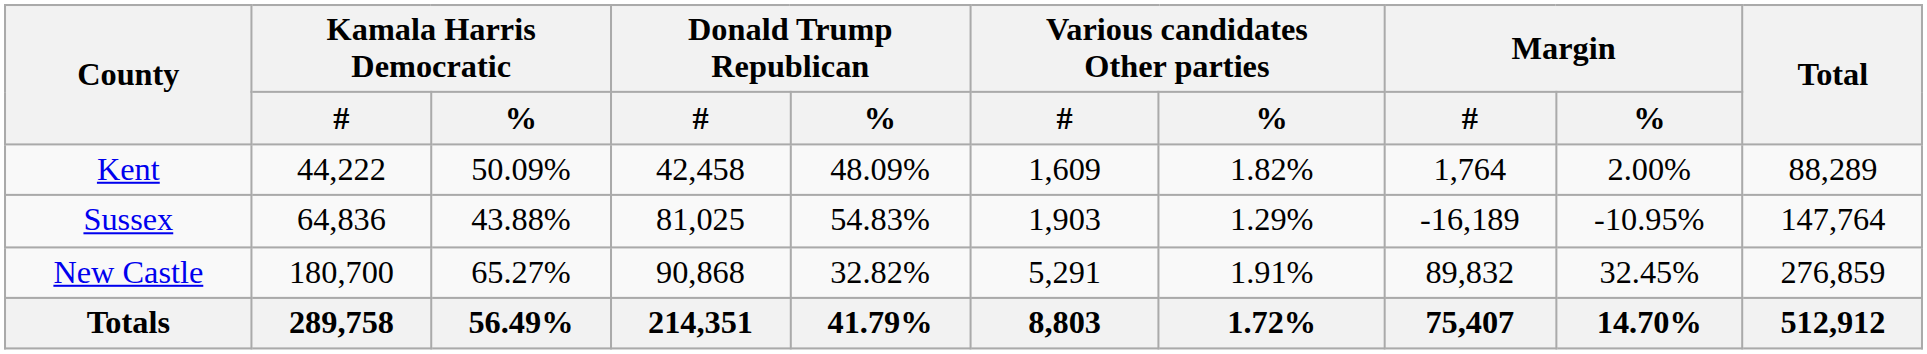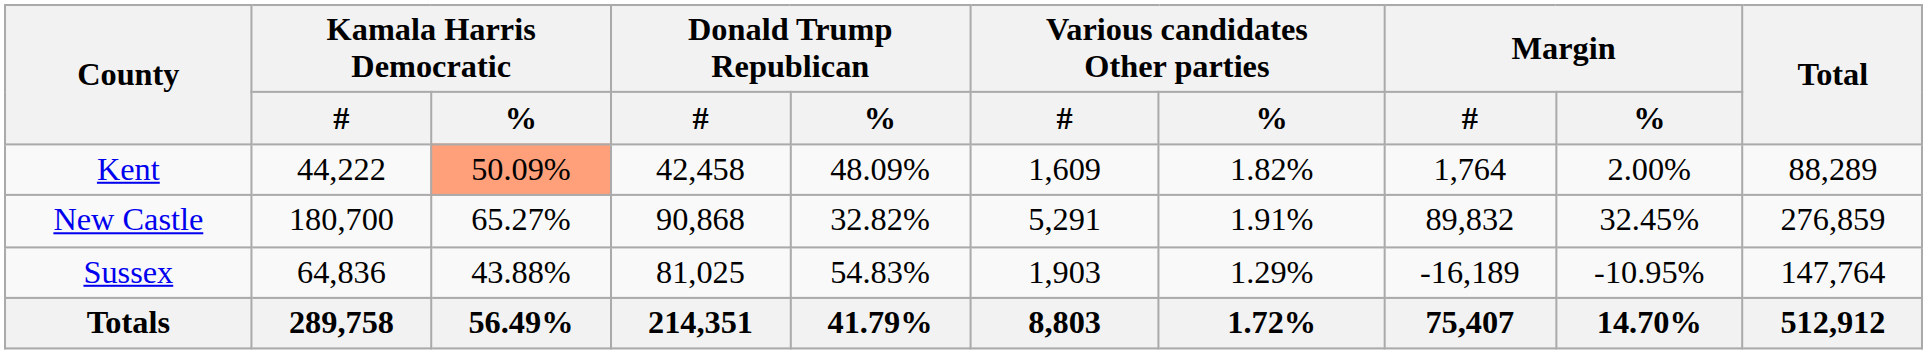Kent | Kamala Harris Democratic / %: no background -> lightsalmon background
rows swapped: New Castle <-> Sussex
